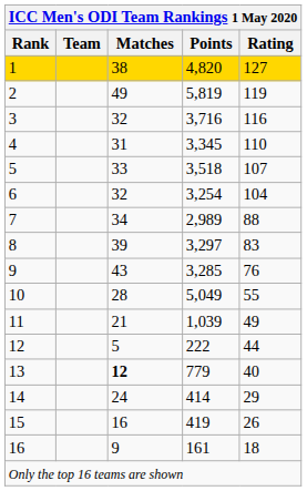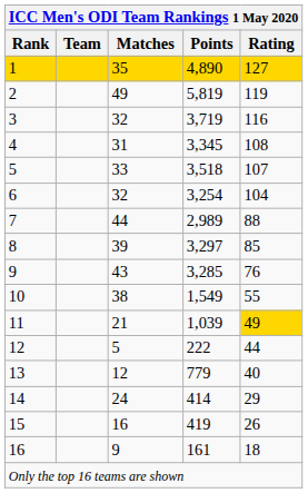1 | Matches: 38 -> 35
1 | Points: 4,820 -> 4,890
3 | Points: 3,716 -> 3,719
4 | Rating: 110 -> 108
7 | Matches: 34 -> 44
8 | Rating: 83 -> 85
10 | Matches: 28 -> 38
10 | Points: 5,049 -> 1,549
11 | Rating: no background -> gold background
13 | Matches: bold -> normal
